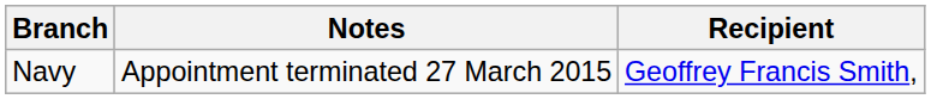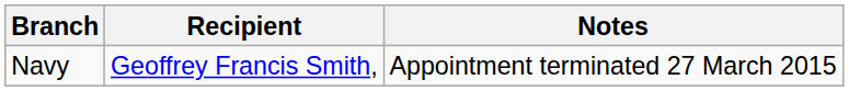columns swapped: Recipient <-> Notes
